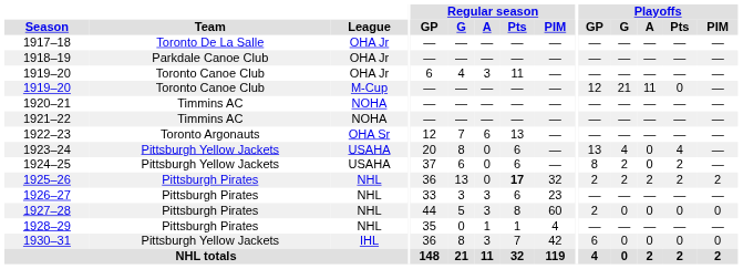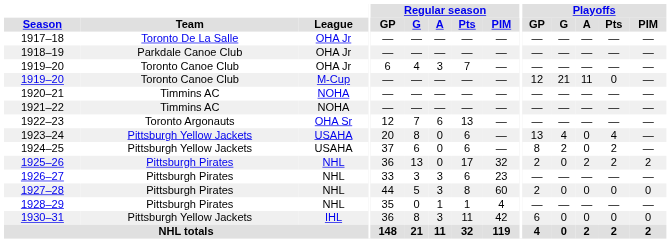1919–20 / OHA Jr | Regular season / Pts: 11 -> 7
1925–26 | Regular season / Pts: bold -> normal
1925–26 | Playoffs / G: 2 -> 0
1930–31 | Regular season / Pts: 7 -> 11
